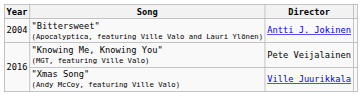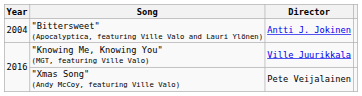"Knowing Me, Knowing You" (MGT, featuring Ville Valo) | Director: Pete Veijalainen -> Ville Juurikkala
"Xmas Song" (Andy McCoy, featuring Ville Valo) | Director: Ville Juurikkala -> Pete Veijalainen
